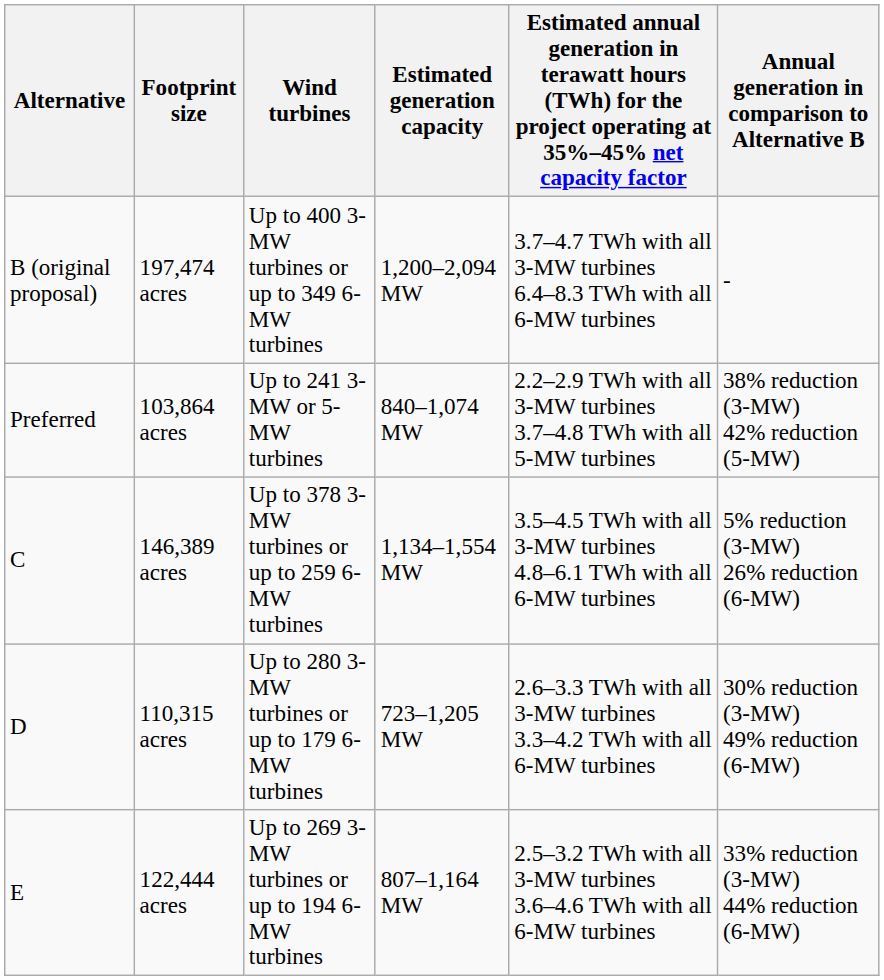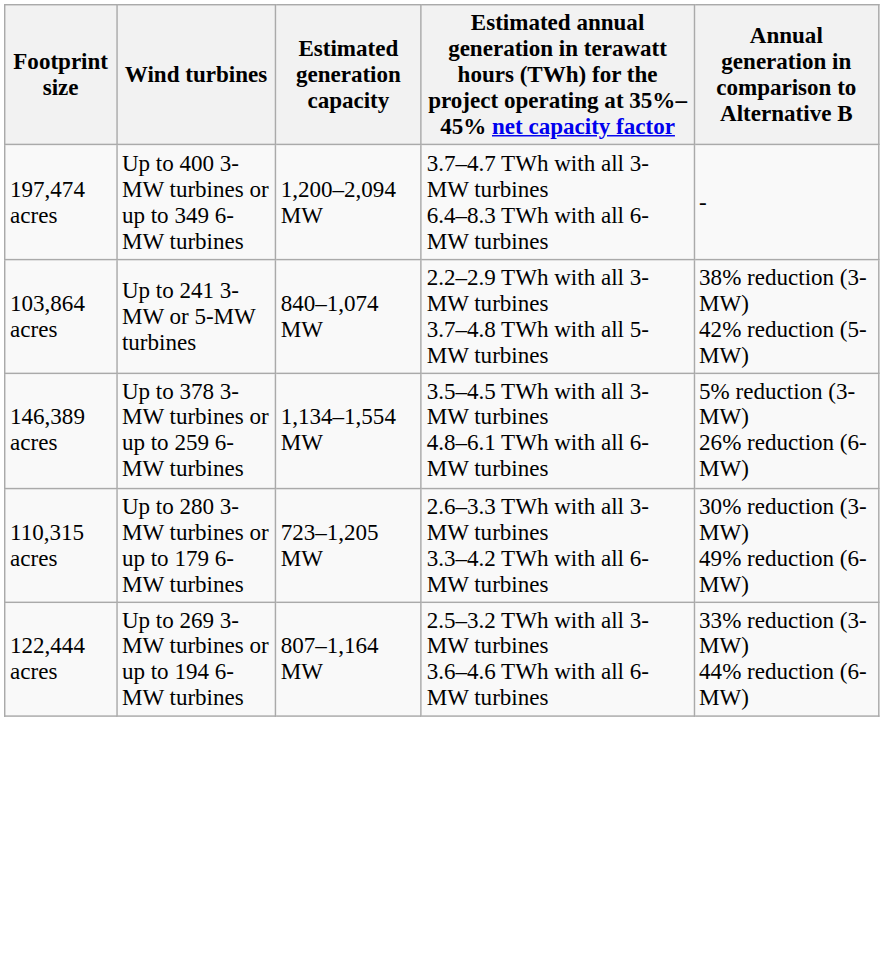- column: Alternative | B (original proposal) | Preferred | C | D | E
